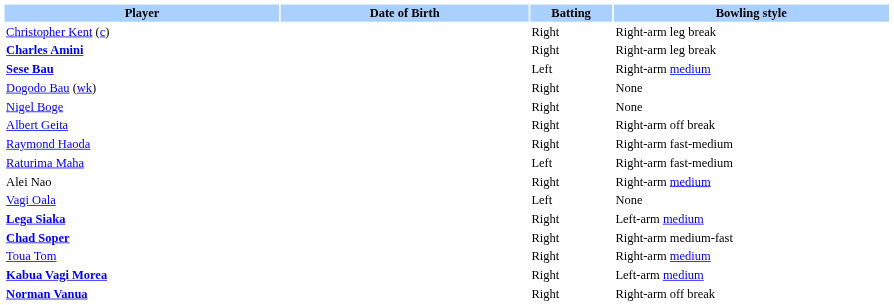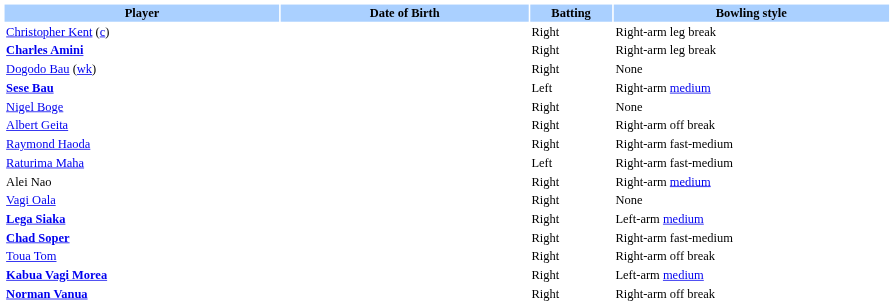rows swapped: Dogodo Bau (wk) <-> Sese Bau
Vagi Oala | Batting: Left -> Right
Chad Soper | Bowling style: Right-arm medium-fast -> Right-arm fast-medium
Toua Tom | Bowling style: Right-arm medium -> Right-arm off break
